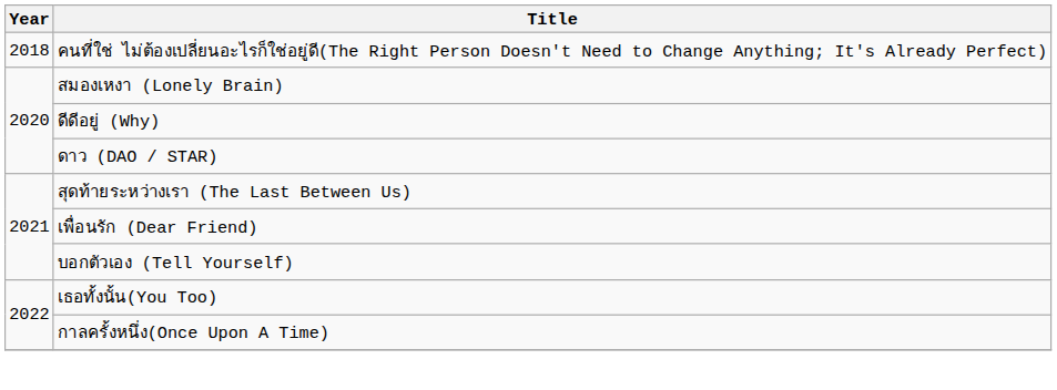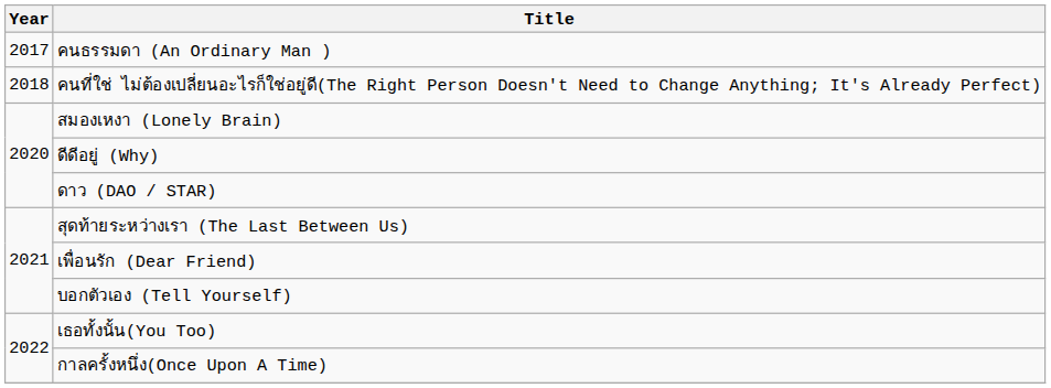+ row: 2017 | คนธรรมดา (An Ordinary Man )
